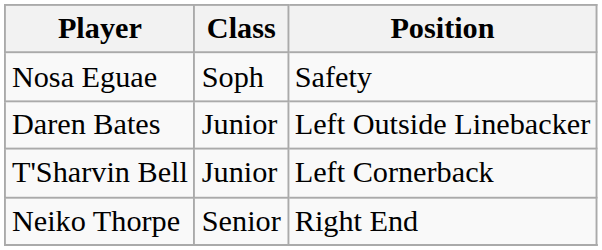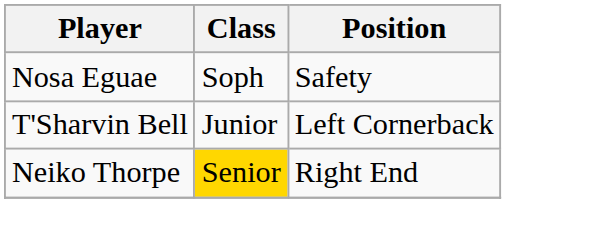- row: Daren Bates | Junior | Left Outside Linebacker
Neiko Thorpe | Class: no background -> gold background
